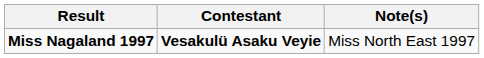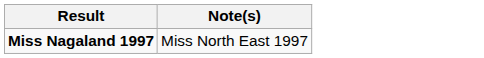- column: Contestant | Vesakulü Asaku Veyie
